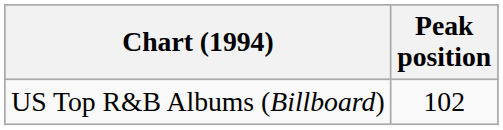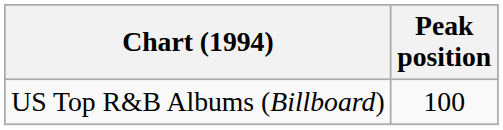US Top R&B Albums (Billboard) | Peak position: 102 -> 100
